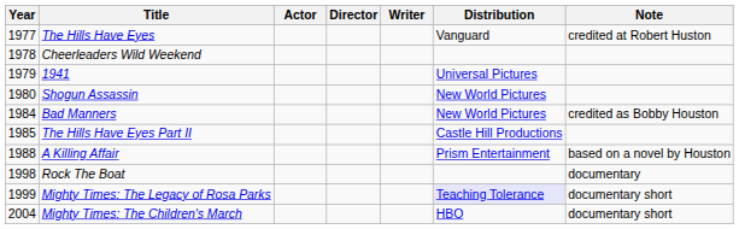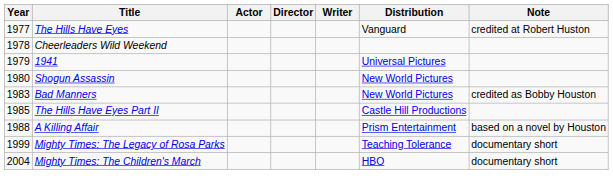Bad Manners | Year: 1984 -> 1983
- row: 1998 | Rock The Boat | documentary
Mighty Times: The Legacy of Rosa Parks | Distribution: lavender background -> no background
